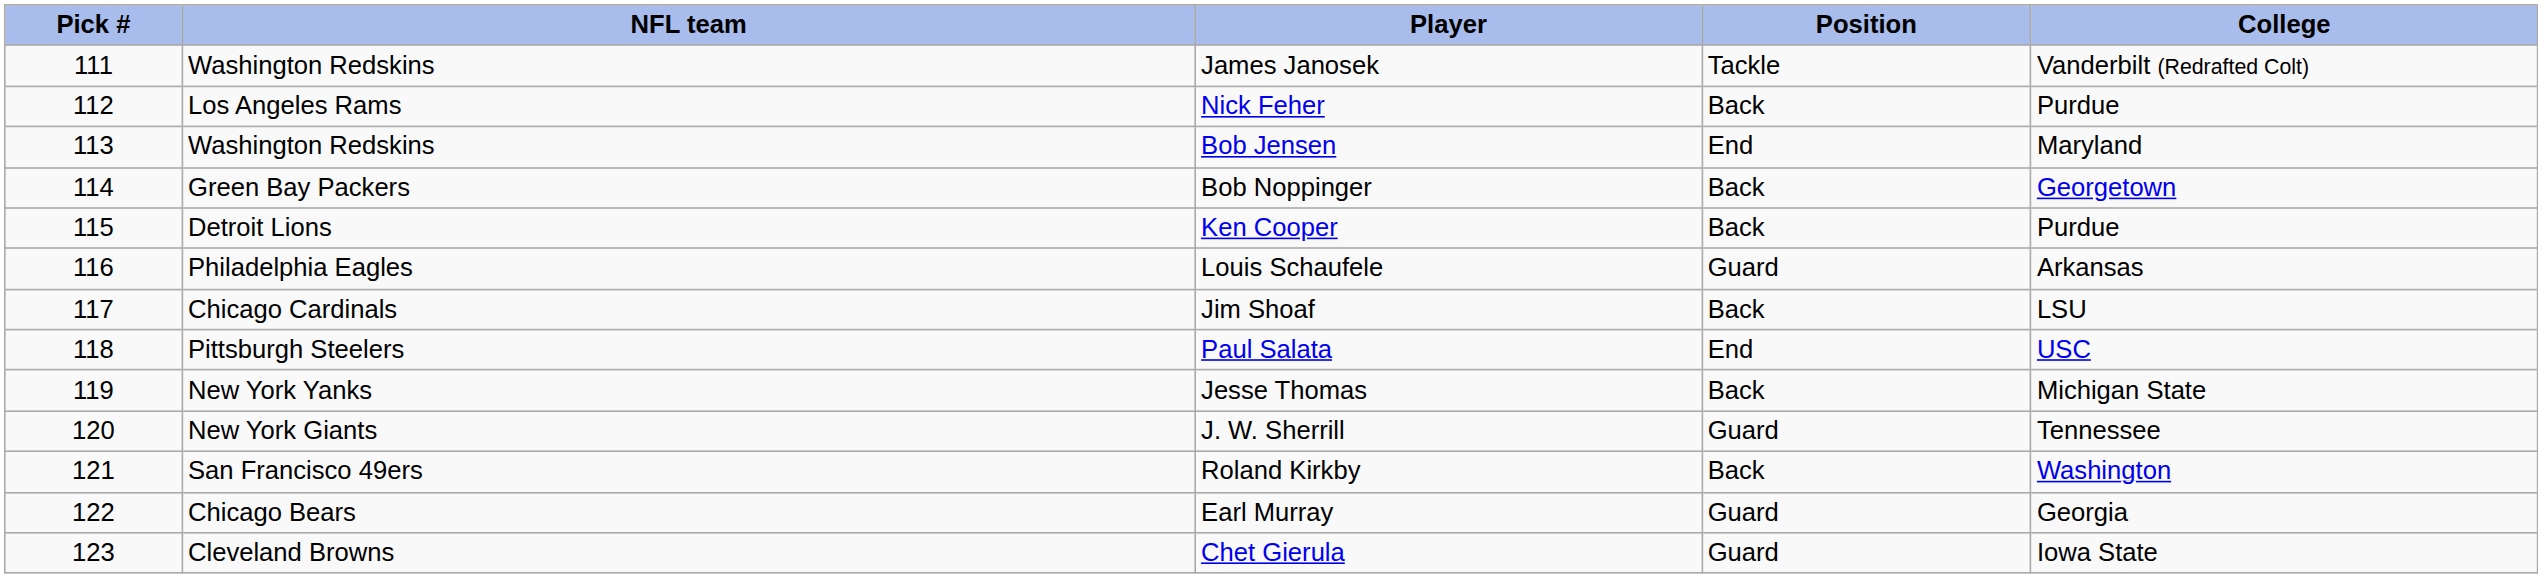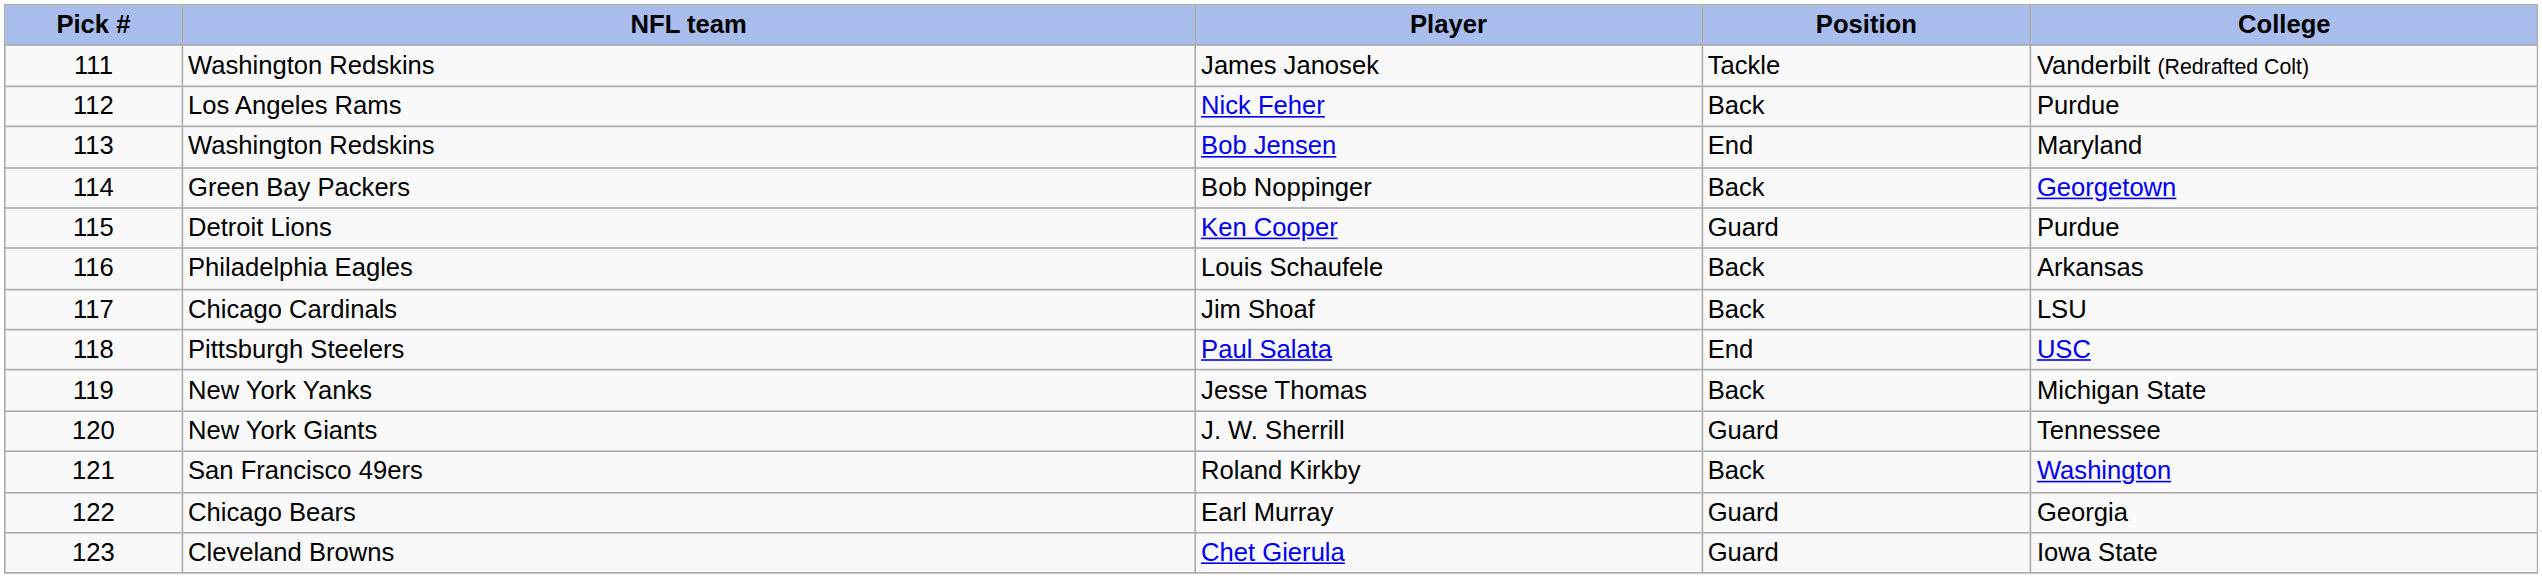Ken Cooper | Position: Back -> Guard
Louis Schaufele | Position: Guard -> Back
